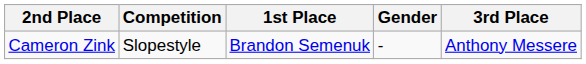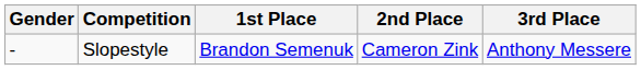columns swapped: Gender <-> 2nd Place
